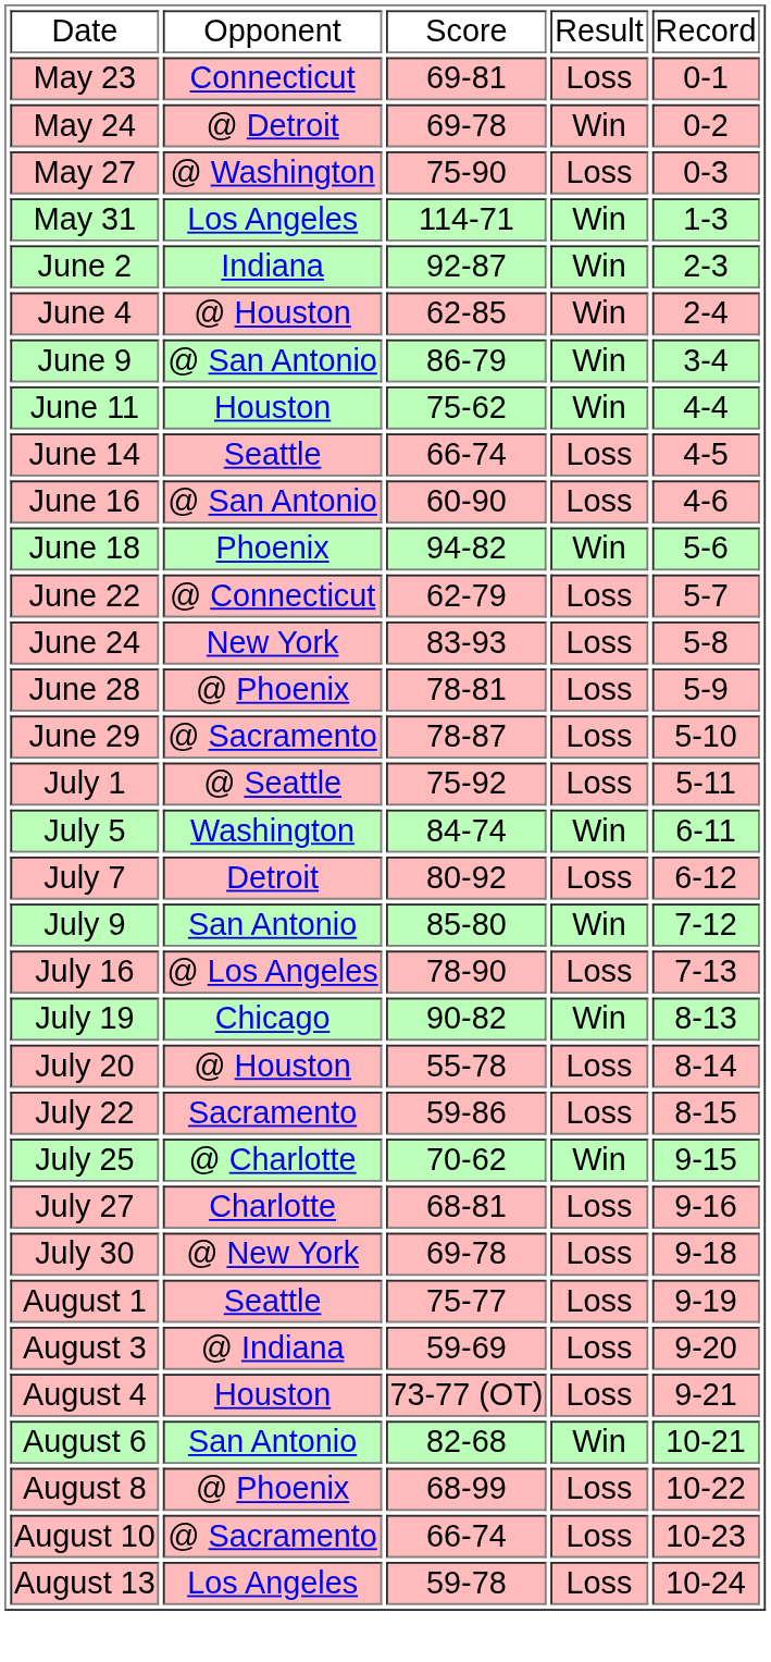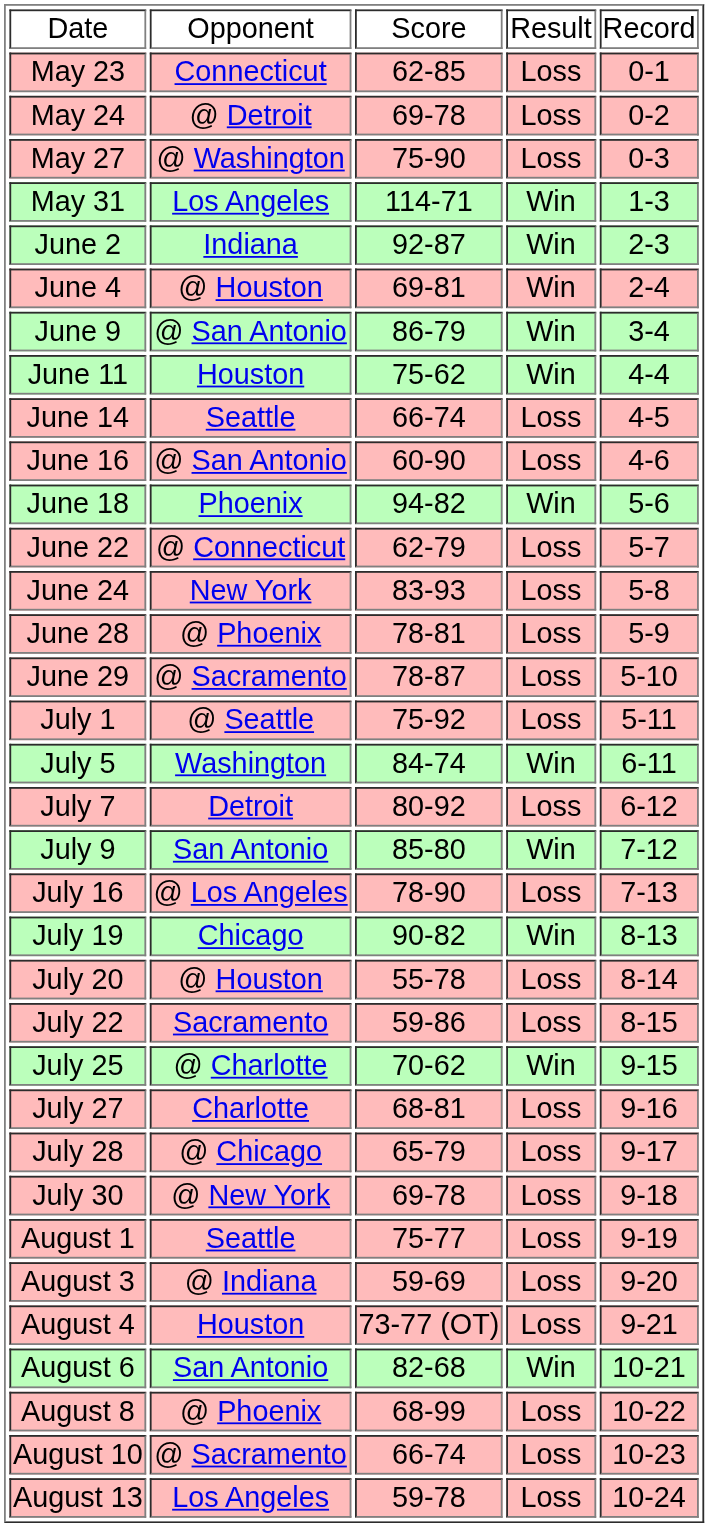May 23 | column 3: 69-81 -> 62-85
May 24 | column 4: Win -> Loss
June 4 | column 3: 62-85 -> 69-81
+ row: July 28 | @ Chicago | 65-79 | Loss | 9-17
